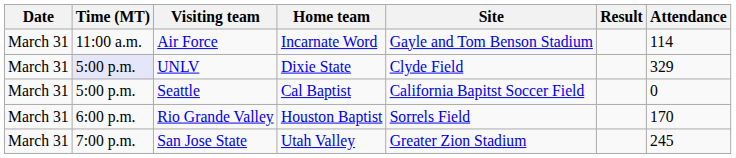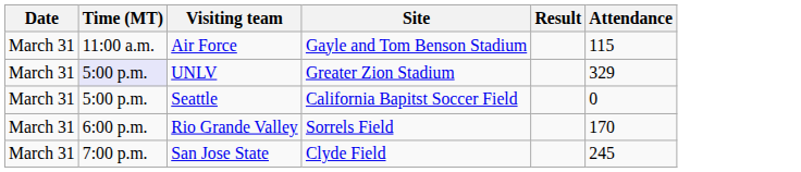- column: Home team | Incarnate Word | Dixie State | Cal Baptist | Houston Baptist | Utah Valley
Air Force | Attendance: 114 -> 115
UNLV | Site: Clyde Field -> Greater Zion Stadium
San Jose State | Site: Greater Zion Stadium -> Clyde Field
